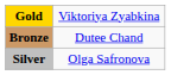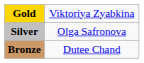rows swapped: Silver <-> Bronze
